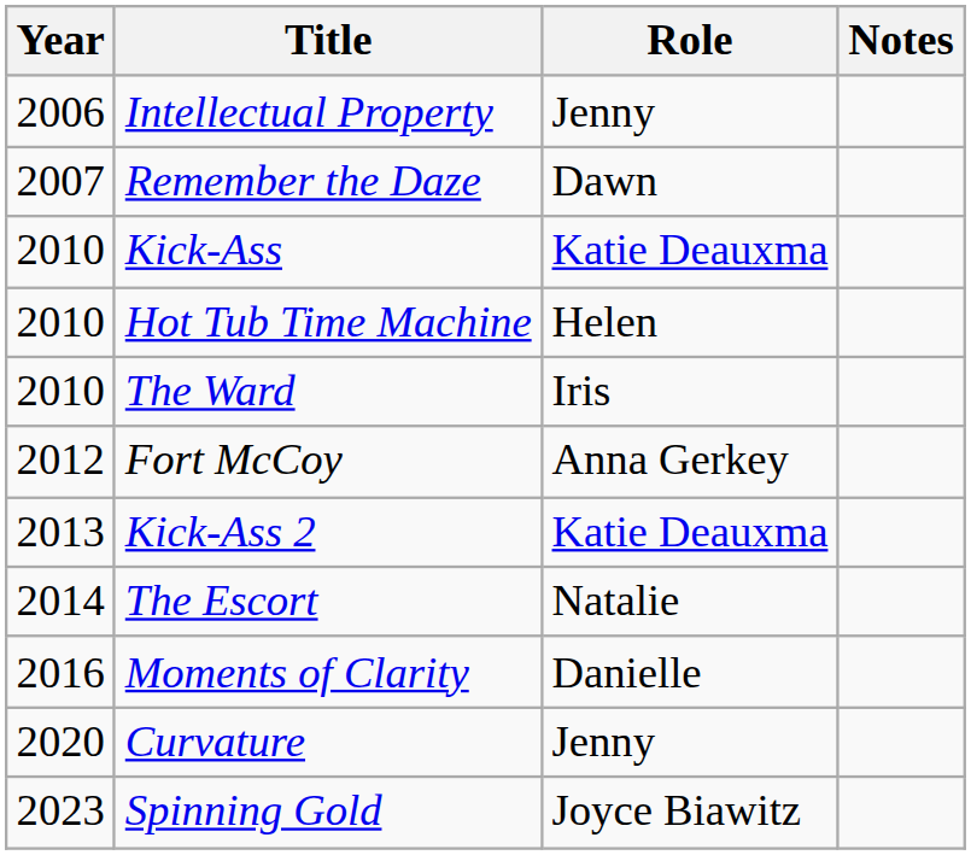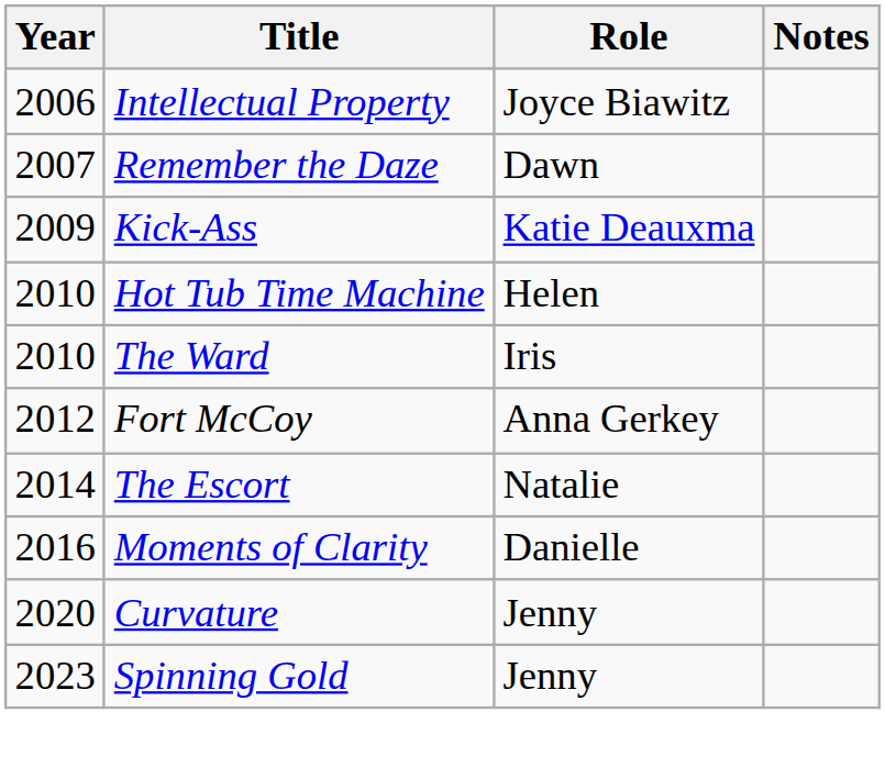Intellectual Property | Role: Jenny -> Joyce Biawitz
Kick-Ass | Year: 2010 -> 2009
- row: 2013 | Kick-Ass 2 | Katie Deauxma
Spinning Gold | Role: Joyce Biawitz -> Jenny
